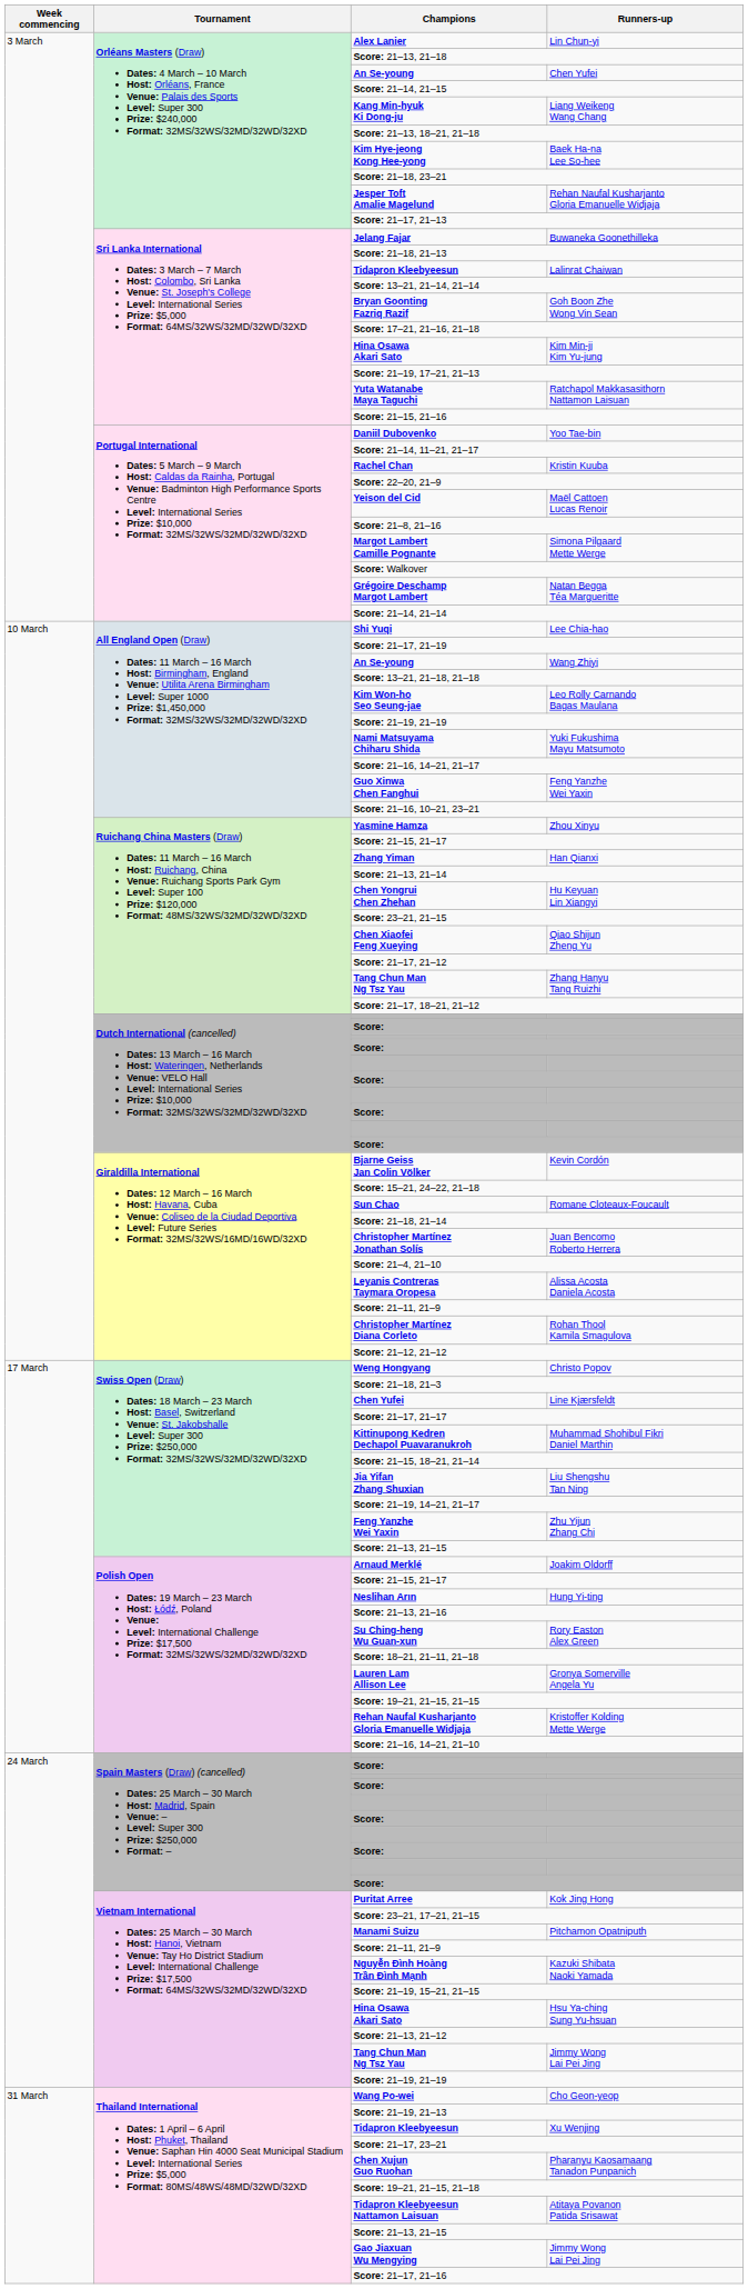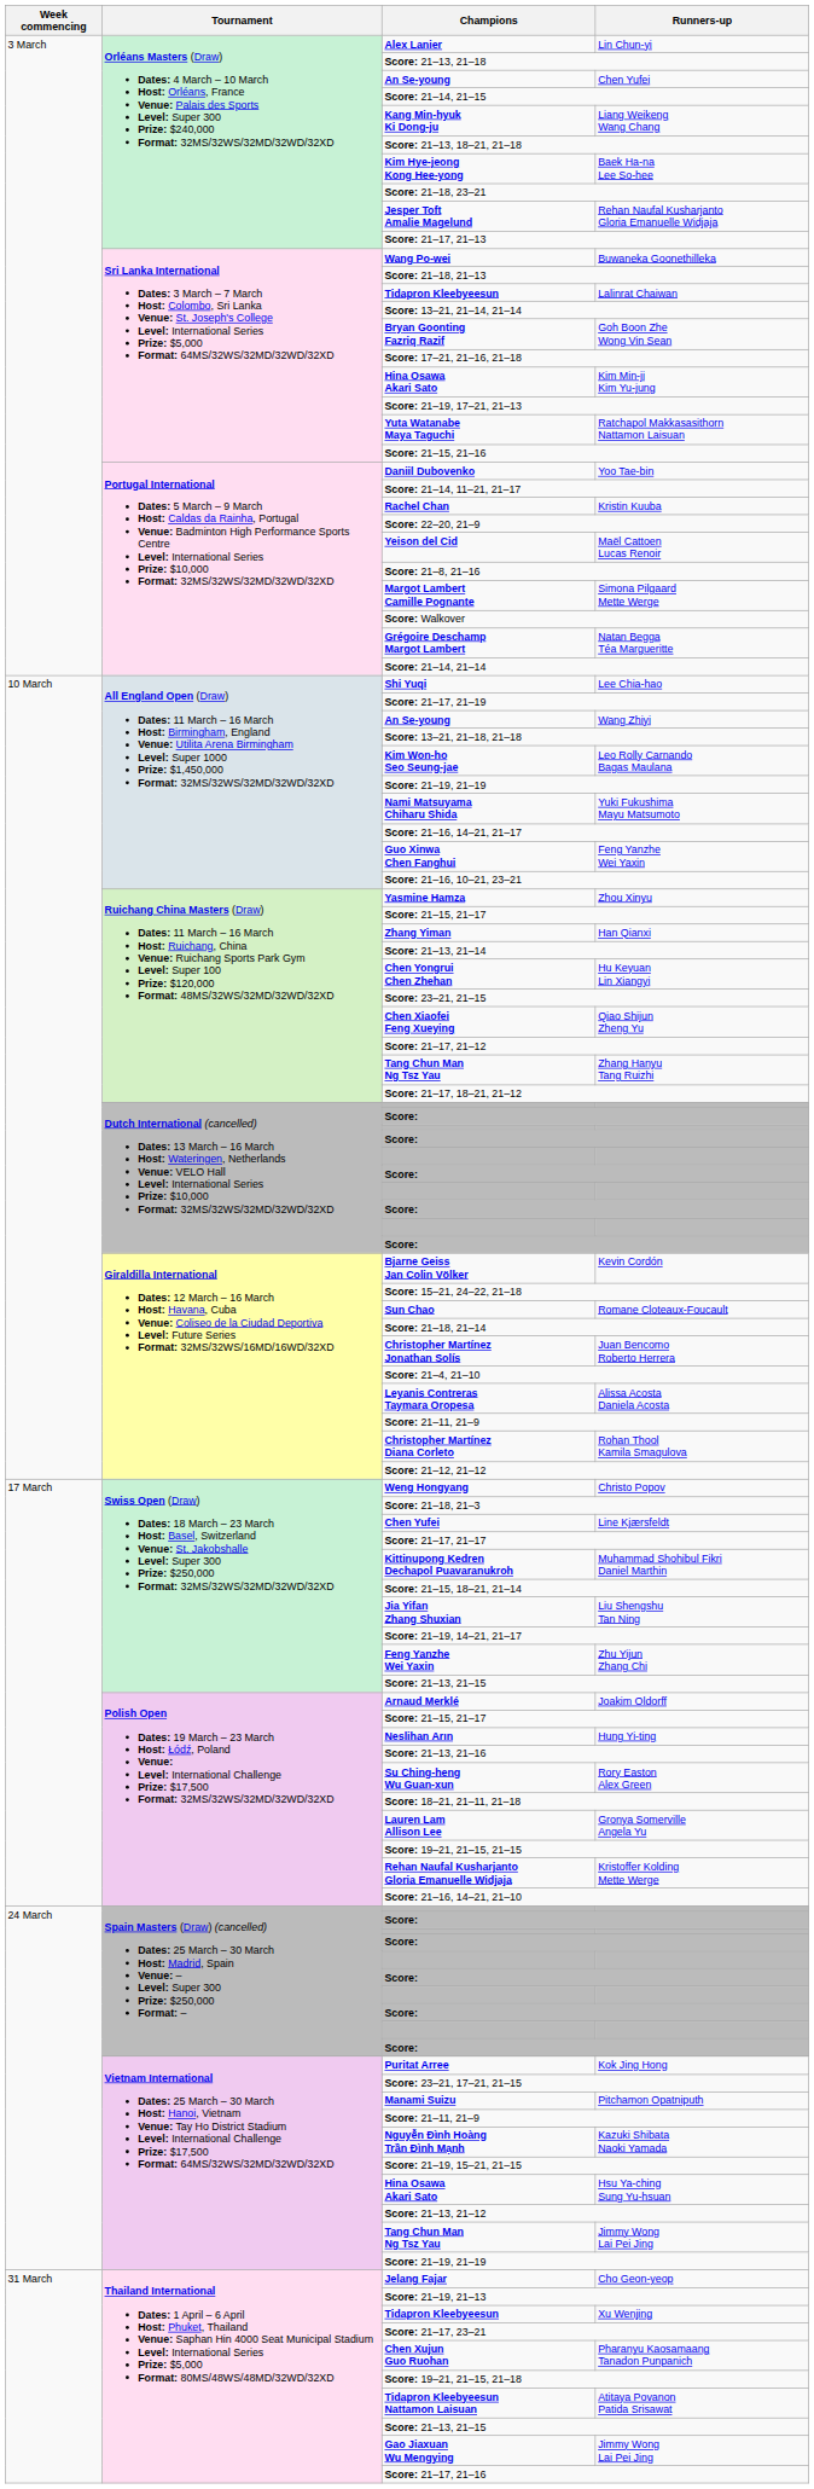Buwaneka Goonethilleka | Champions: Jelang Fajar -> Wang Po-wei
Cho Geon-yeop | Champions: Wang Po-wei -> Jelang Fajar
